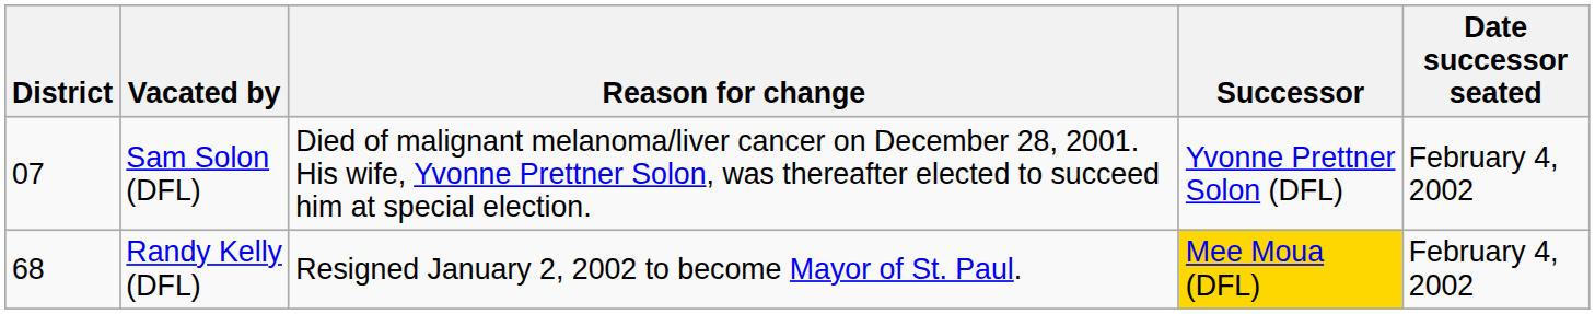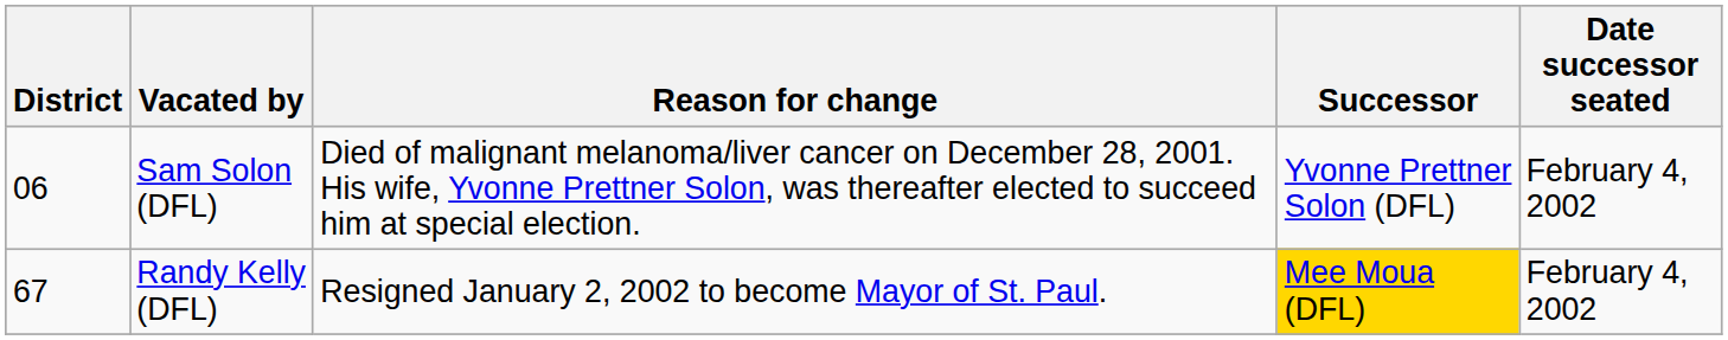Sam Solon (DFL) | District: 07 -> 06
Randy Kelly (DFL) | District: 68 -> 67
